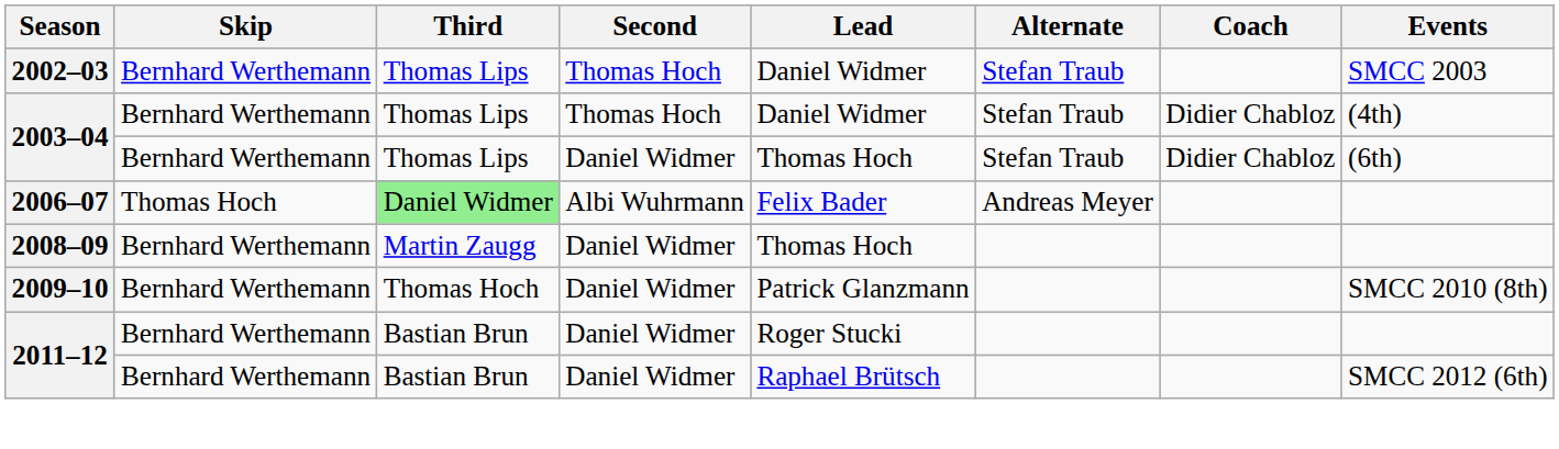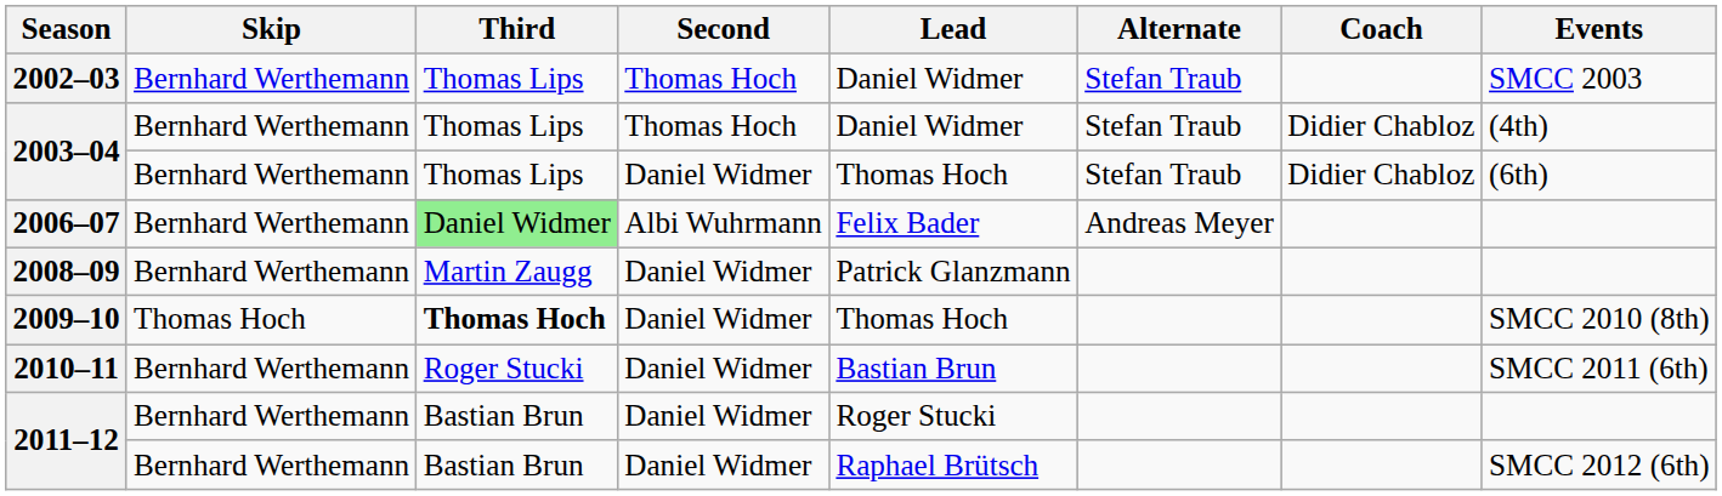2006–07 | Skip: Thomas Hoch -> Bernhard Werthemann
2008–09 | Lead: Thomas Hoch -> Patrick Glanzmann
2009–10 | Skip: Bernhard Werthemann -> Thomas Hoch
2009–10 | Third: normal -> bold
2009–10 | Lead: Patrick Glanzmann -> Thomas Hoch
+ row: 2010–11 | Bernhard Werthemann | Roger Stucki | Daniel Widmer | Bastian Brun | SMCC 2011 (6th)
